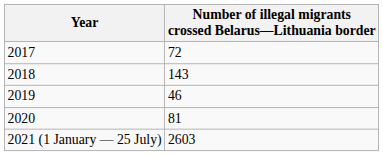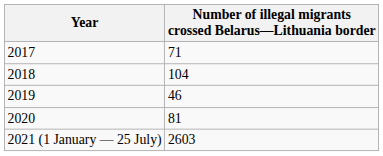2017 | Number of illegal migrants crossed Belarus—Lithuania border: 72 -> 71
2018 | Number of illegal migrants crossed Belarus—Lithuania border: 143 -> 104
